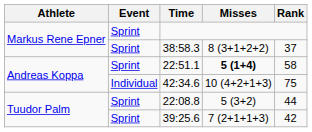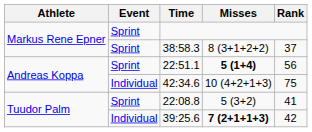22:51.1 | Rank: 58 -> 56
22:08.8 | Rank: 44 -> 41
39:25.6 | Event: Sprint -> Individual
39:25.6 | Misses: normal -> bold
